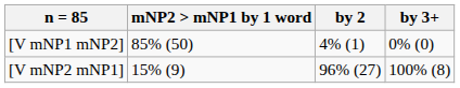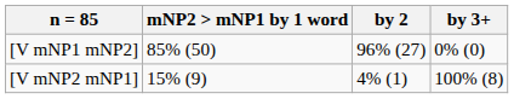[V mNP1 mNP2] | by 2: 4% (1) -> 96% (27)
[V mNP2 mNP1] | by 2: 96% (27) -> 4% (1)
